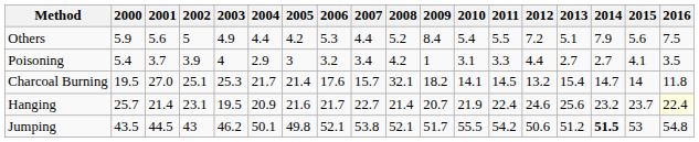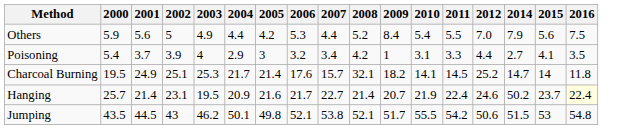- column: 2013 | 5.1 | 2.7 | 15.4 | 25.6 | 51.2
Others | 2012: 7.2 -> 7.0
Charcoal Burning | 2001: 27.0 -> 24.9
Charcoal Burning | 2012: 13.2 -> 25.2
Hanging | 2014: 23.2 -> 50.2
Jumping | 2014: bold -> normal
